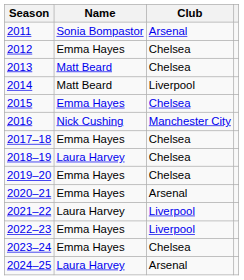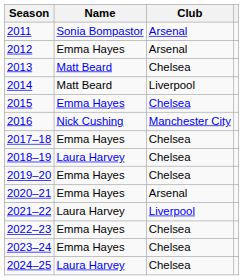2012 | Club: Chelsea -> Arsenal
2022–23 | Club: Liverpool -> Chelsea
2024–25 | Club: Arsenal -> Chelsea
